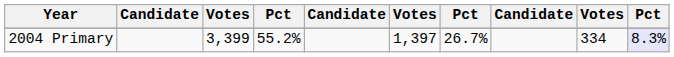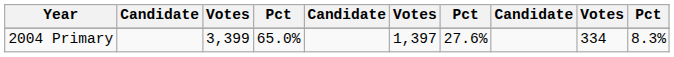2004 Primary | column 4: 55.2% -> 65.0%
2004 Primary | column 7: 26.7% -> 27.6%
2004 Primary | column 10: lavender background -> no background
